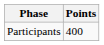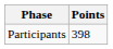Participants | Points: 400 -> 398
